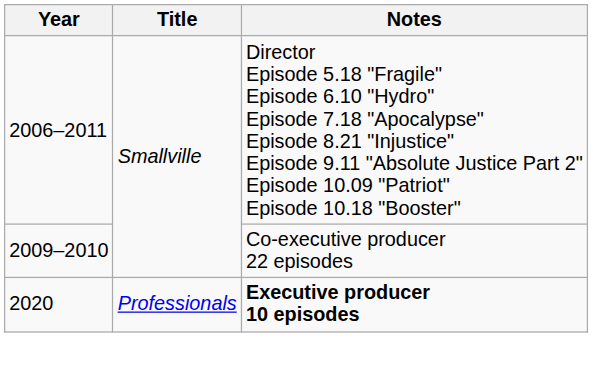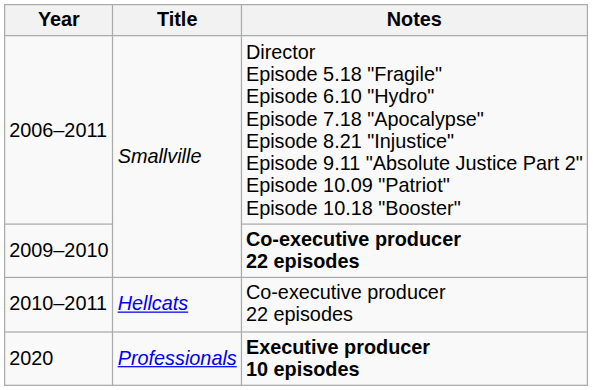2009–2010 | Notes: normal -> bold
+ row: 2010–2011 | Hellcats | Co-executive producer 22 episodes
